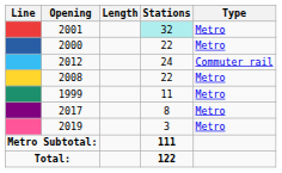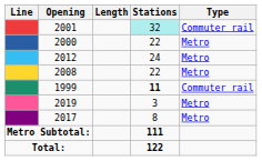2001 | Type: Metro -> Commuter rail
2012 | Type: Commuter rail -> Metro
1999 | Stations: normal -> bold
1999 | Type: Metro -> Commuter rail
rows swapped: 2019 <-> 2017
